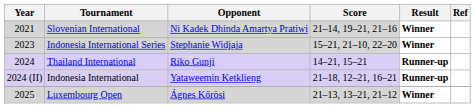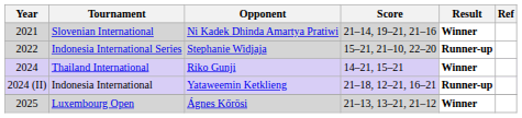Indonesia International Series | Year: 2023 -> 2022
Indonesia International Series | Result: Winner -> Runner-up
Thailand International | Result: Runner-up -> Winner
